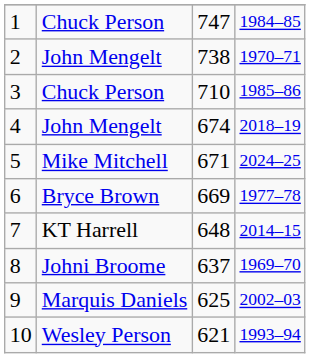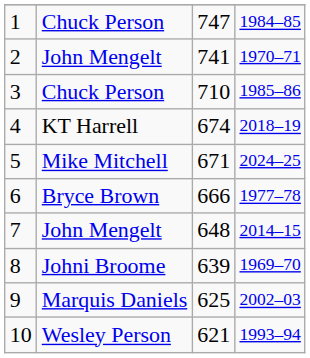2 | column 3: 738 -> 741
4 | column 2: John Mengelt -> KT Harrell
6 | column 3: 669 -> 666
7 | column 2: KT Harrell -> John Mengelt
8 | column 3: 637 -> 639
